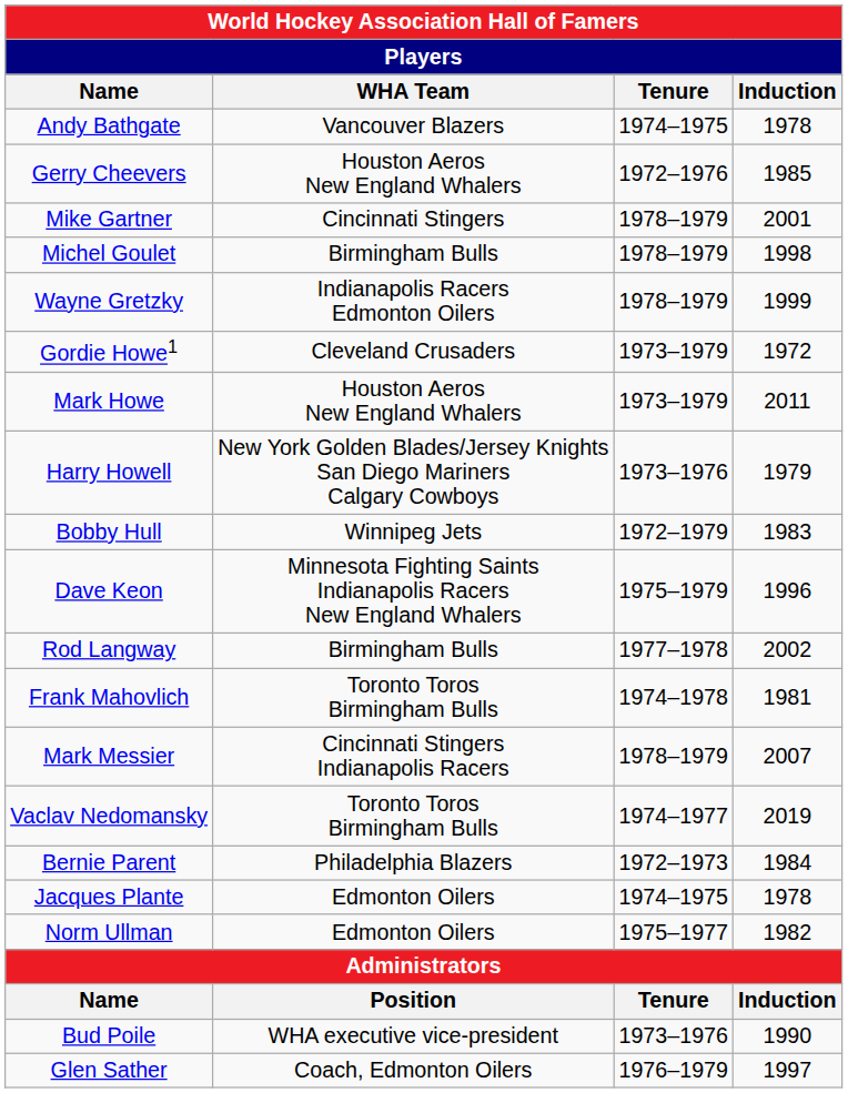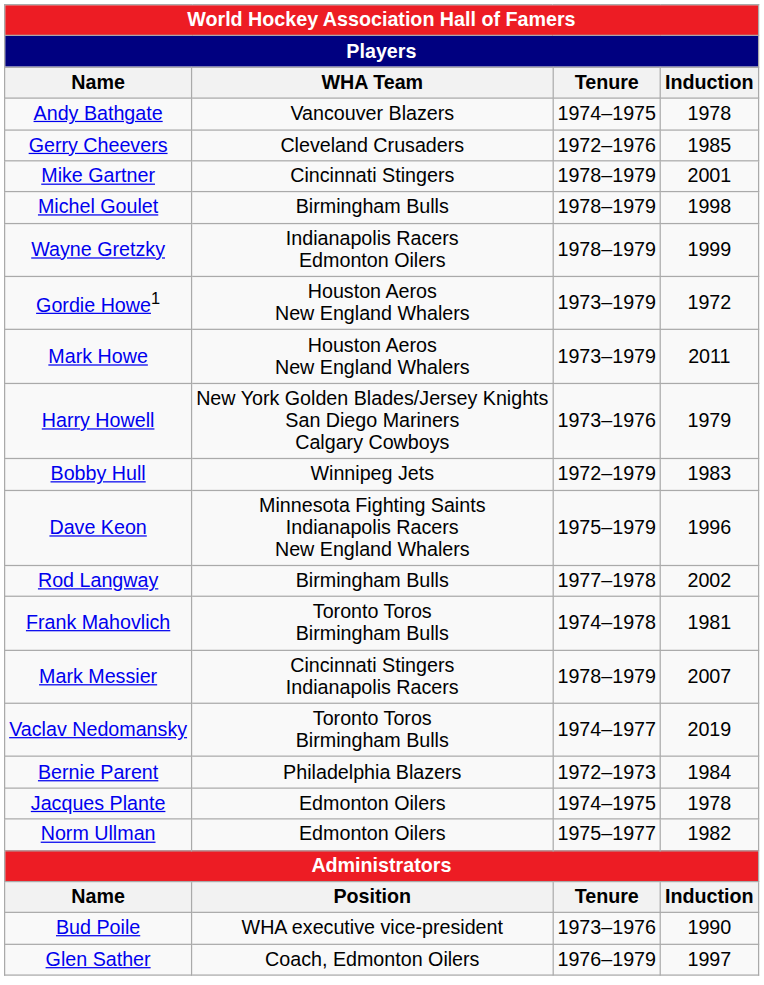Gerry Cheevers | WHA Team: Houston Aeros New England Whalers -> Cleveland Crusaders
Gordie Howe1 | WHA Team: Cleveland Crusaders -> Houston Aeros New England Whalers
